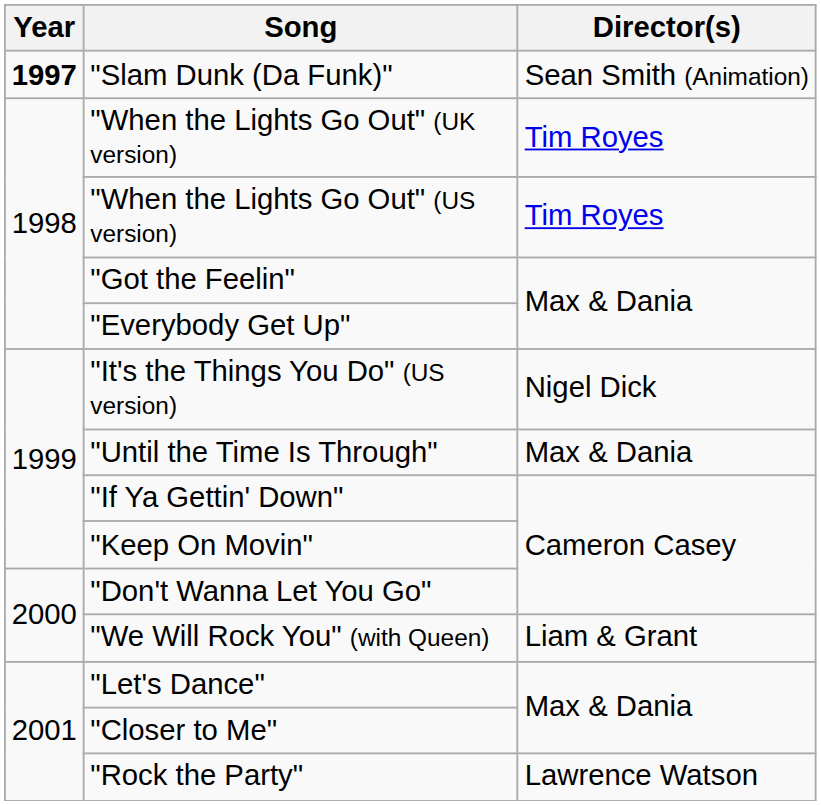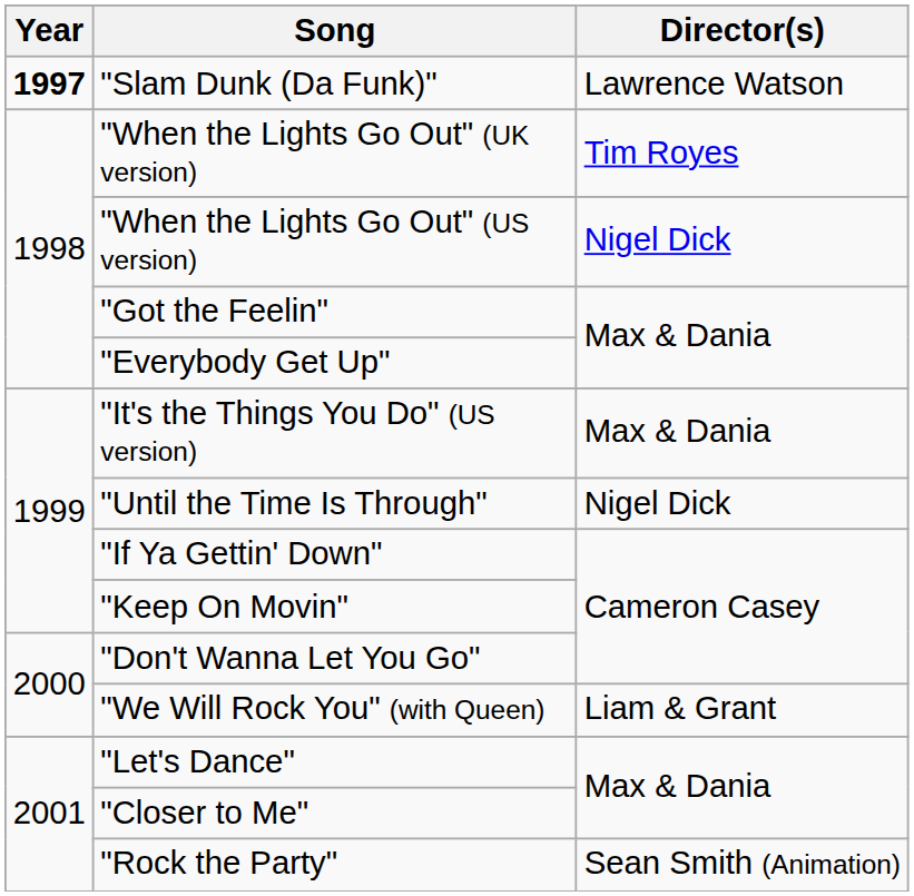"Slam Dunk (Da Funk)" | Director(s): Sean Smith (Animation) -> Lawrence Watson
"When the Lights Go Out" (US version) | Director(s): Tim Royes -> Nigel Dick
"It's the Things You Do" (US version) | Director(s): Nigel Dick -> Max & Dania
"Until the Time Is Through" | Director(s): Max & Dania -> Nigel Dick
"Rock the Party" | Director(s): Lawrence Watson -> Sean Smith (Animation)
